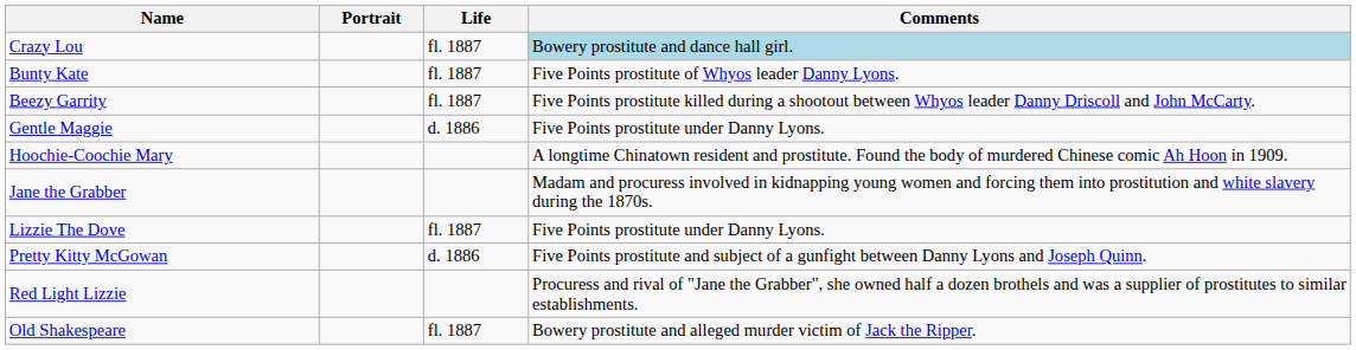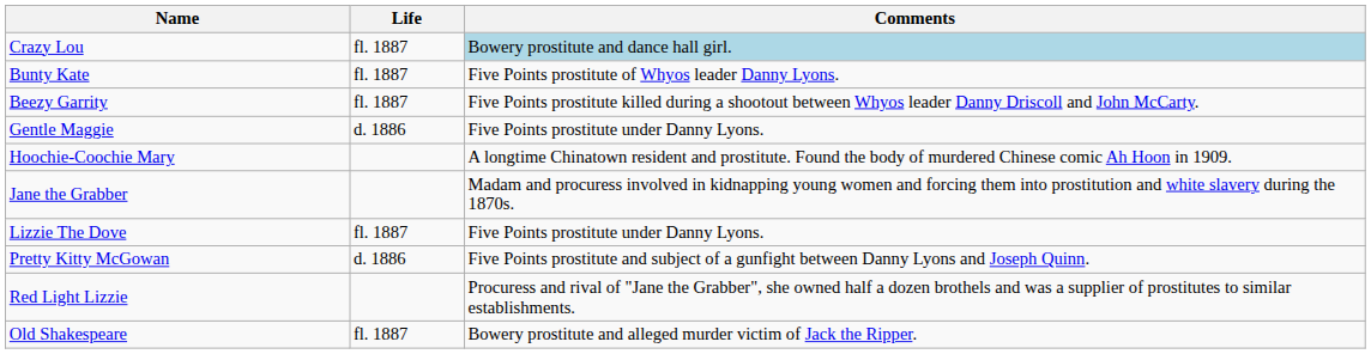- column: Portrait
